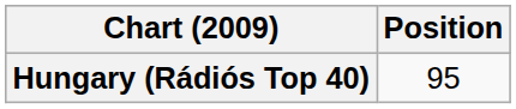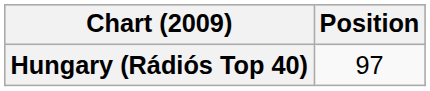Hungary (Rádiós Top 40) | Position: 95 -> 97
